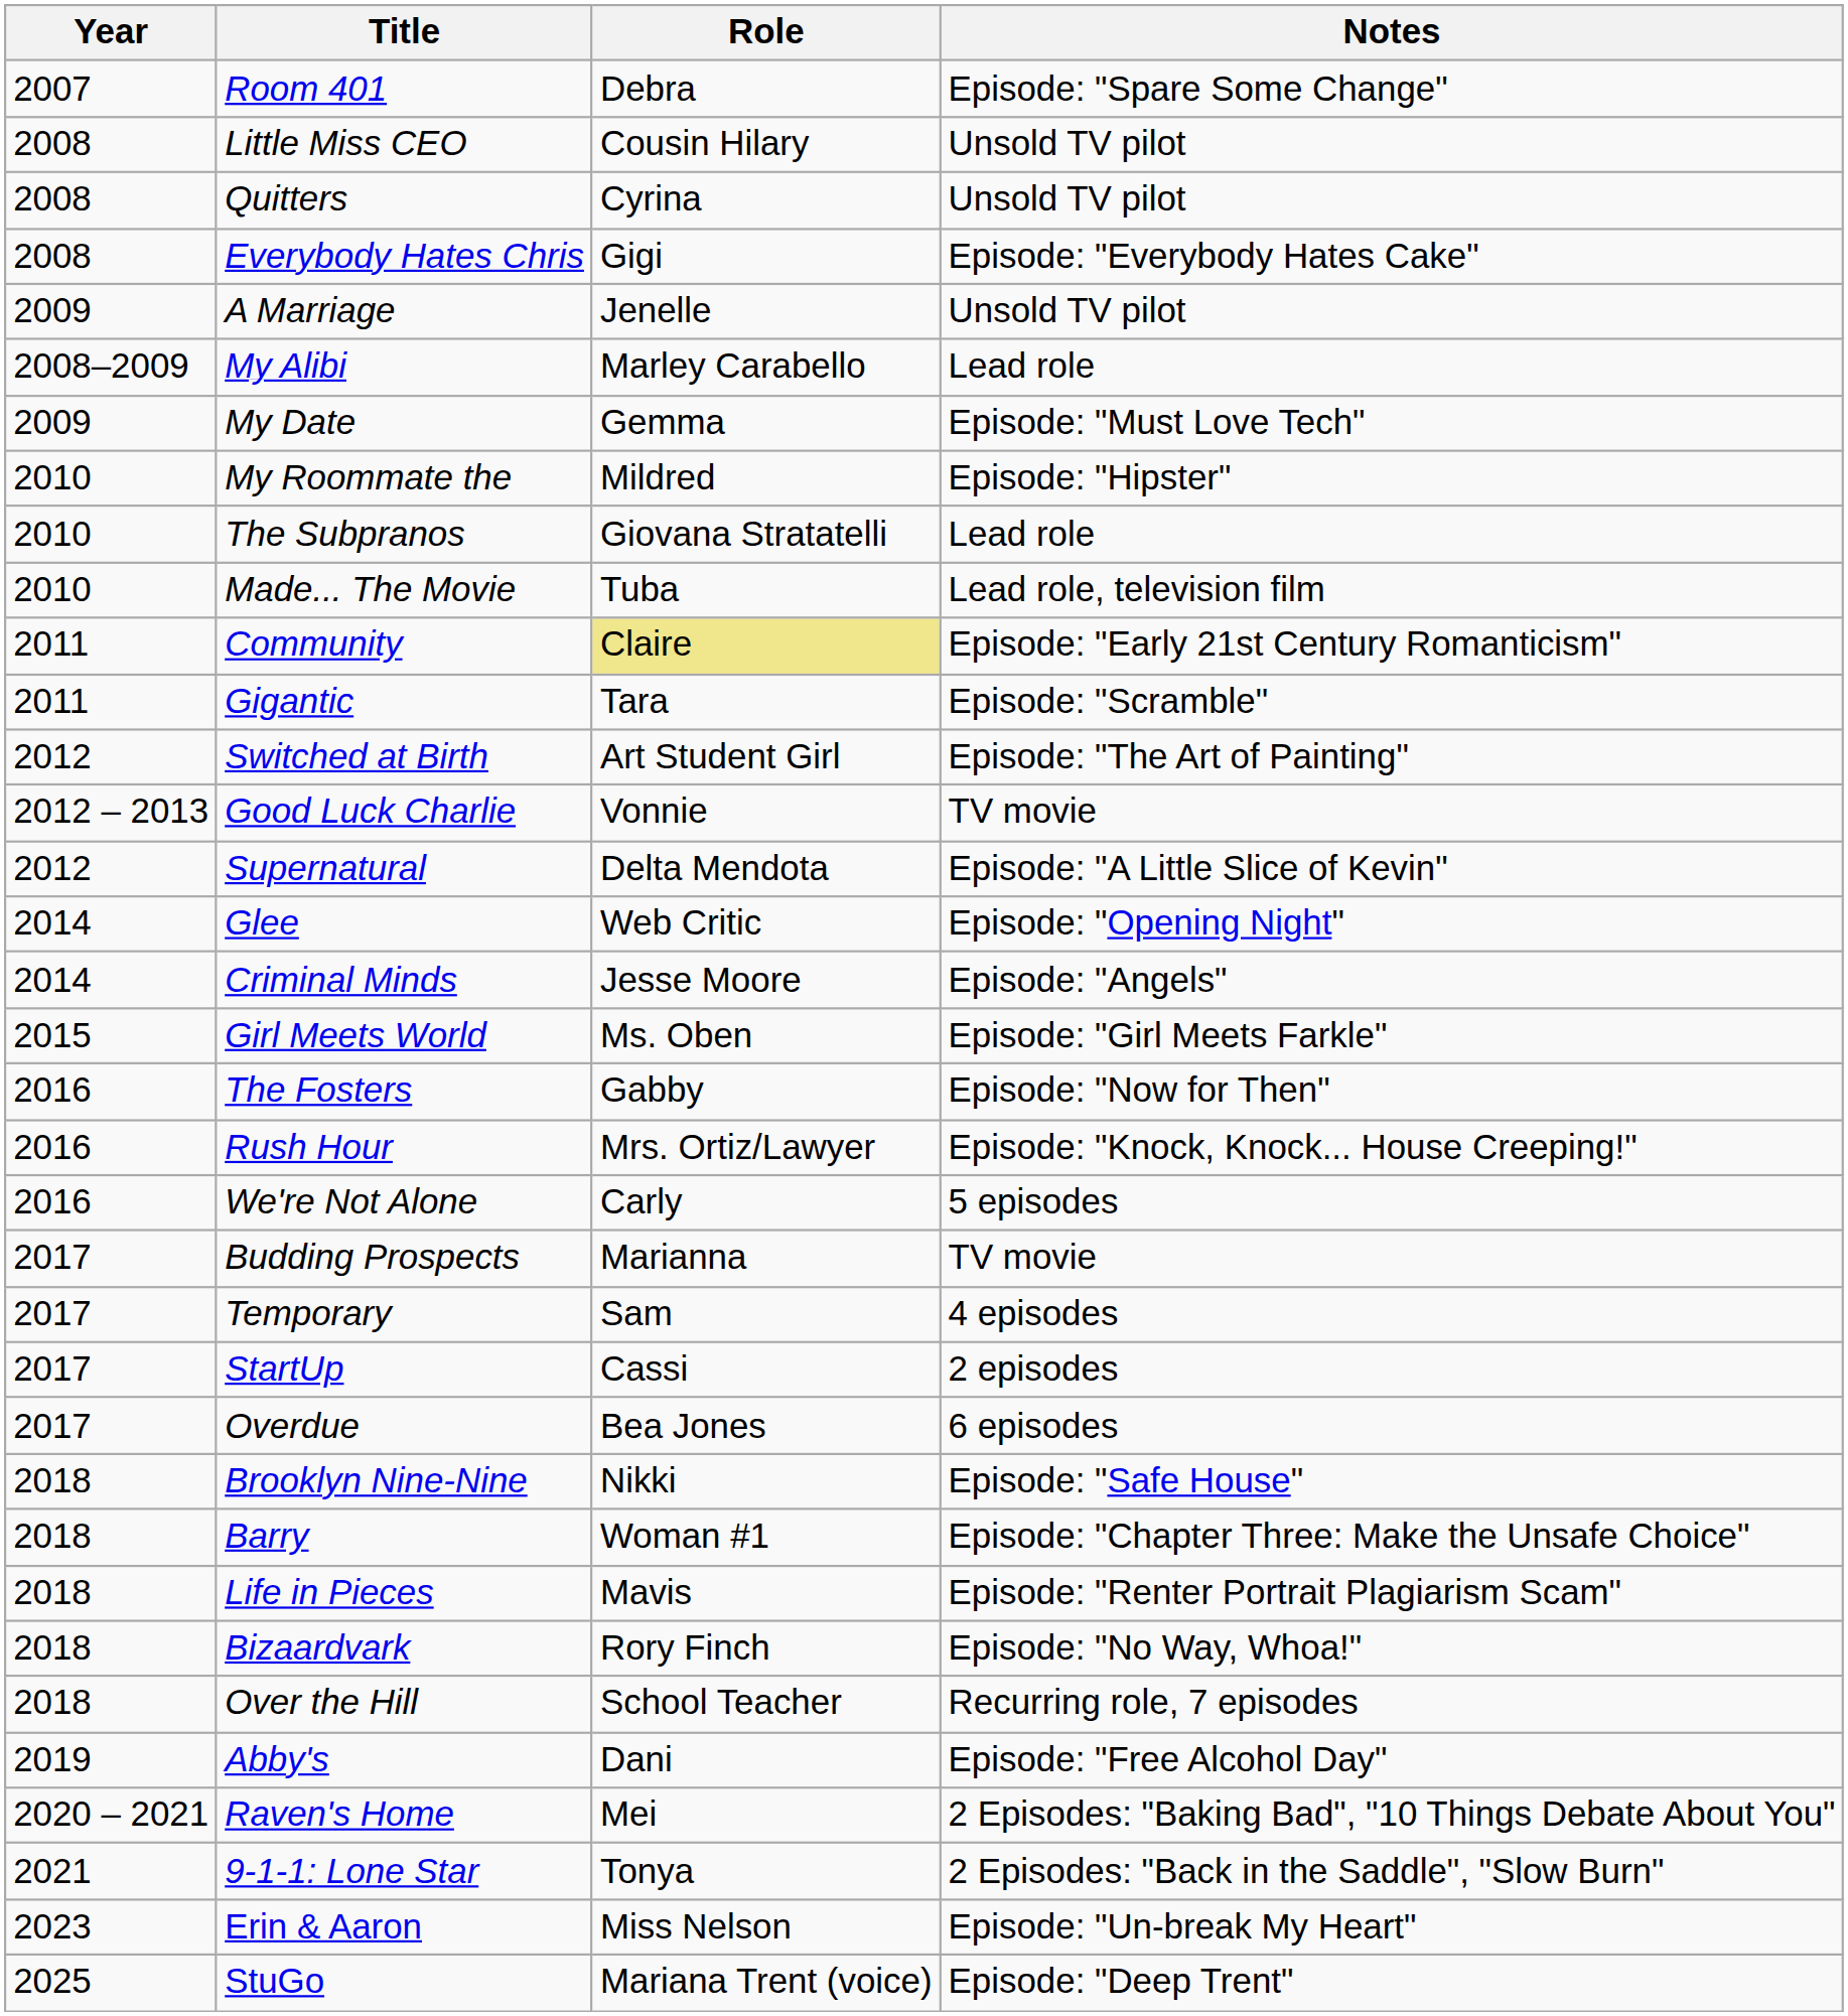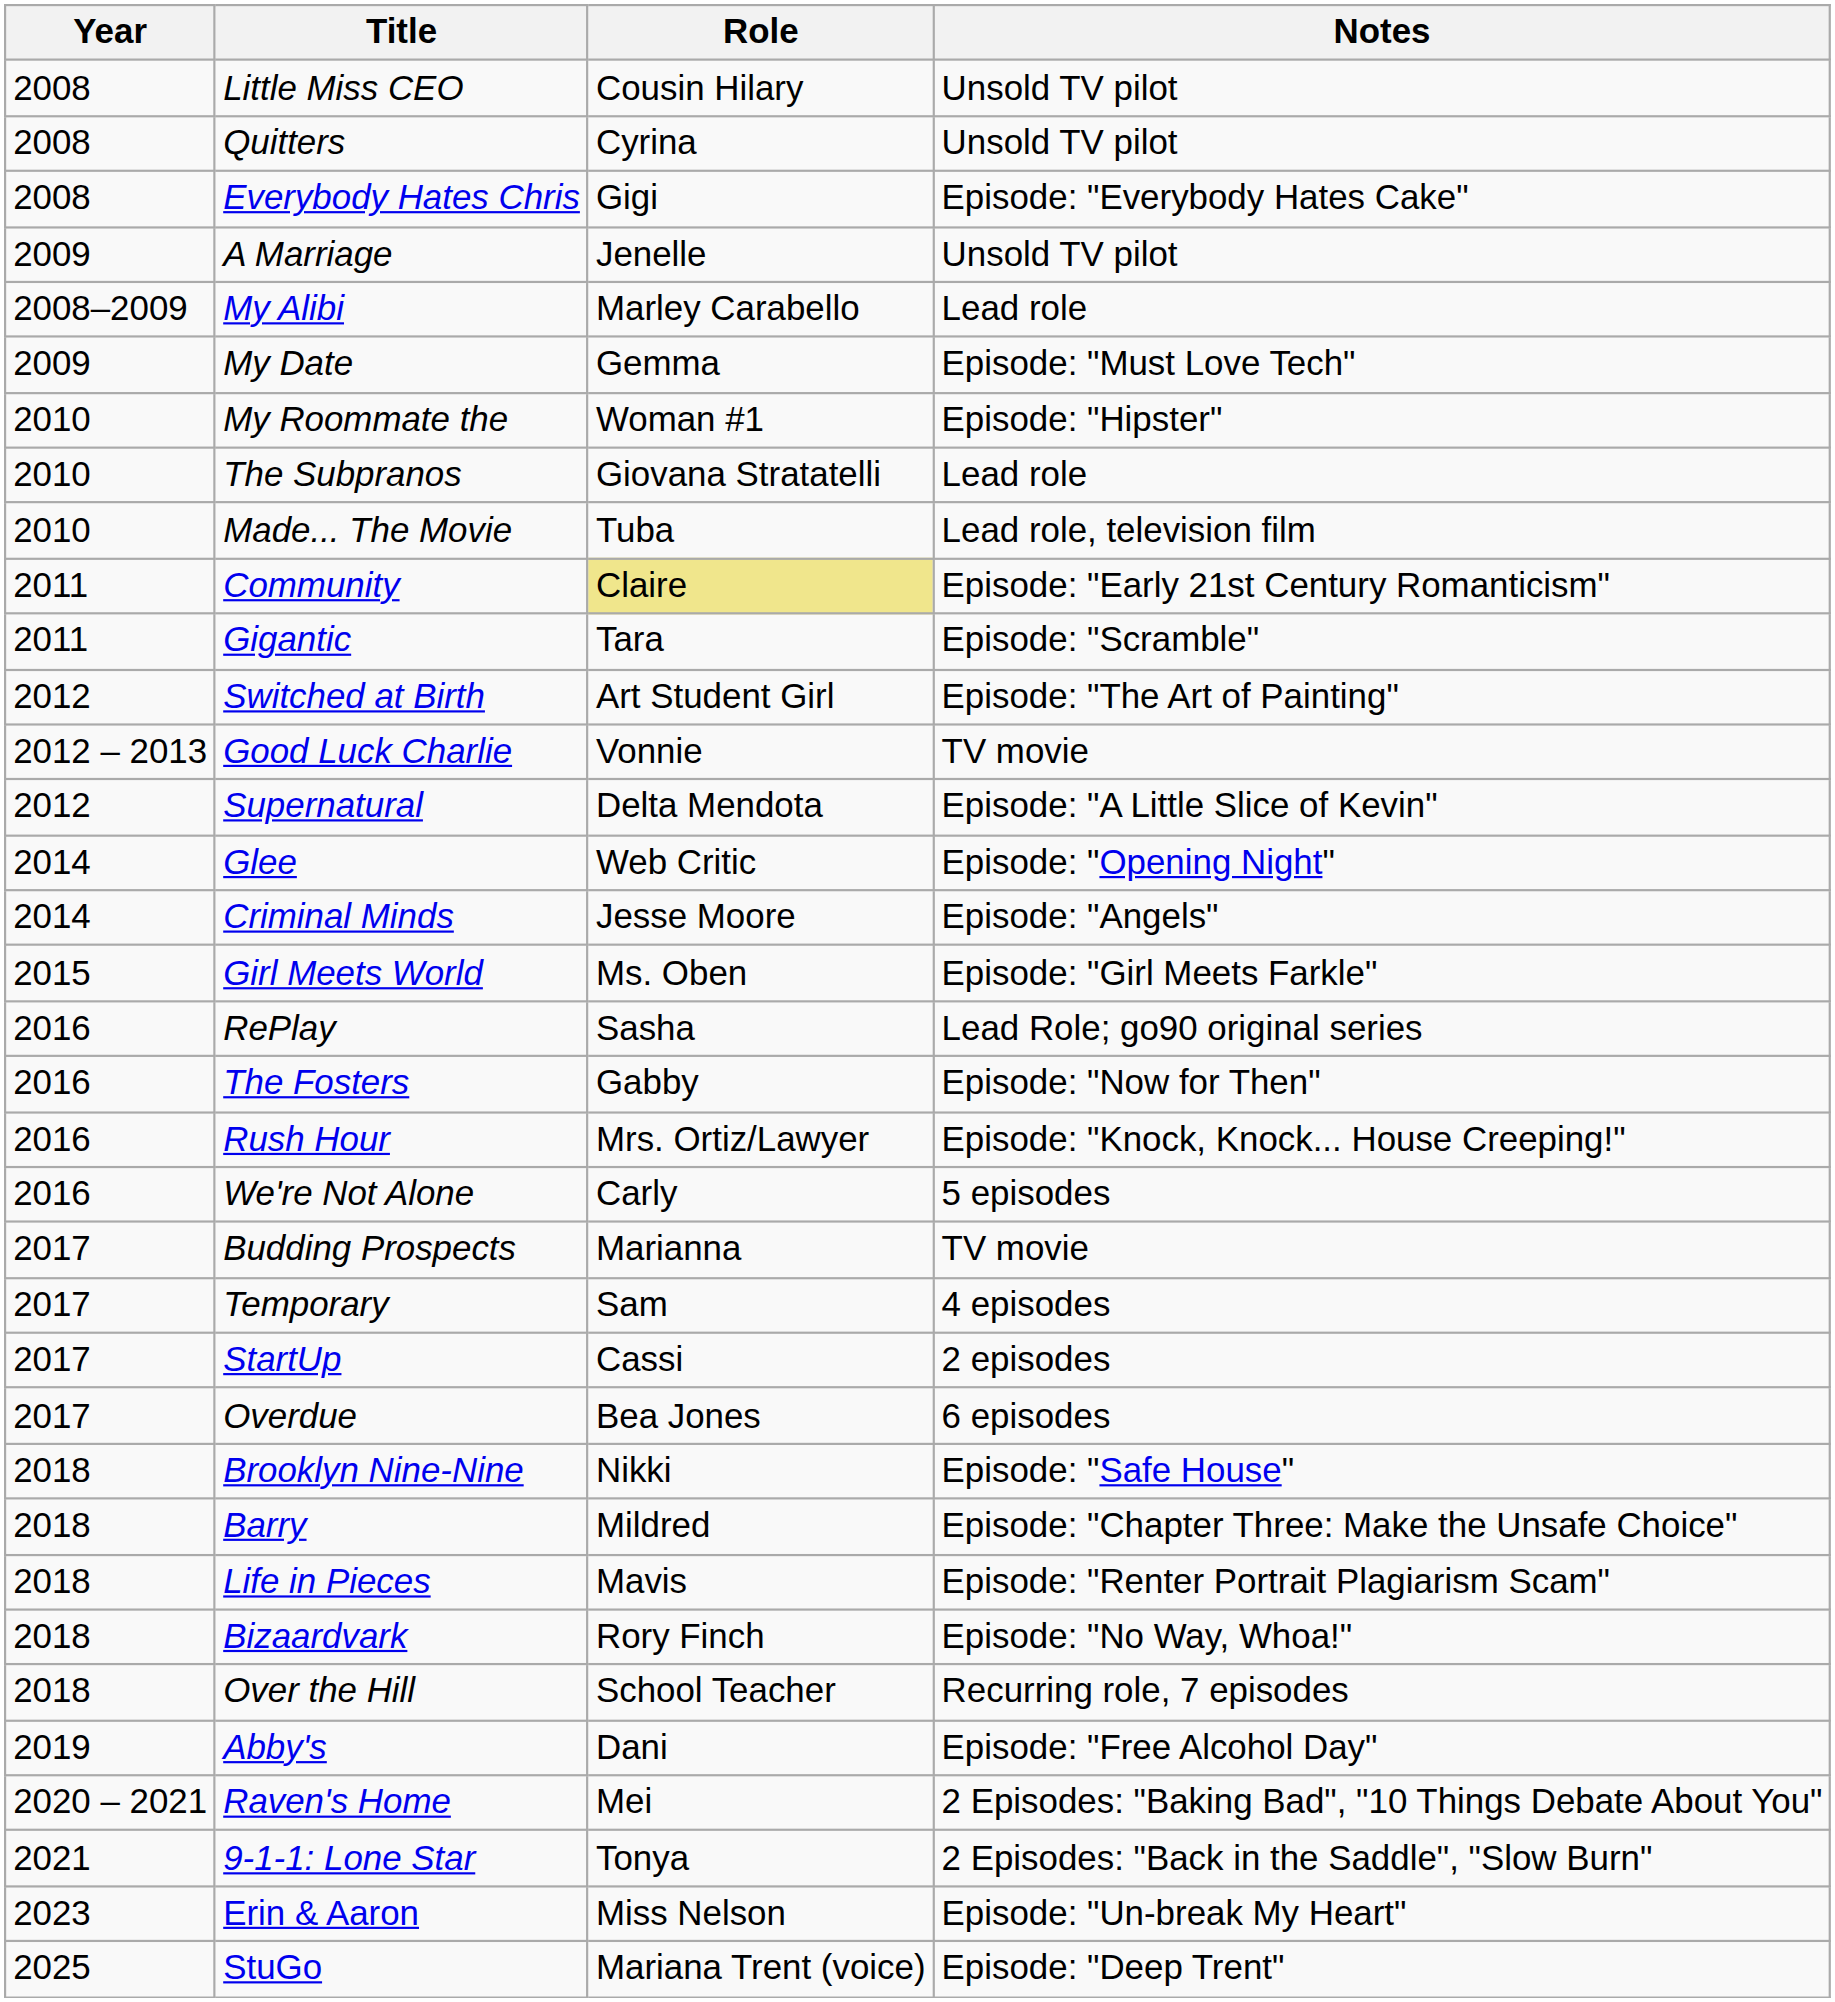- row: 2007 | Room 401 | Debra | Episode: "Spare Some Change"
My Roommate the | Role: Mildred -> Woman #1
+ row: 2016 | RePlay | Sasha | Lead Role; go90 original series
Barry | Role: Woman #1 -> Mildred
